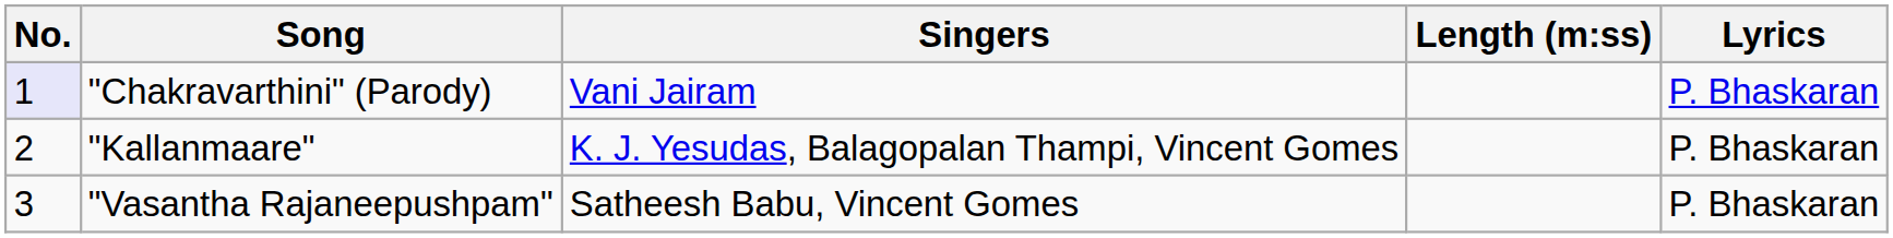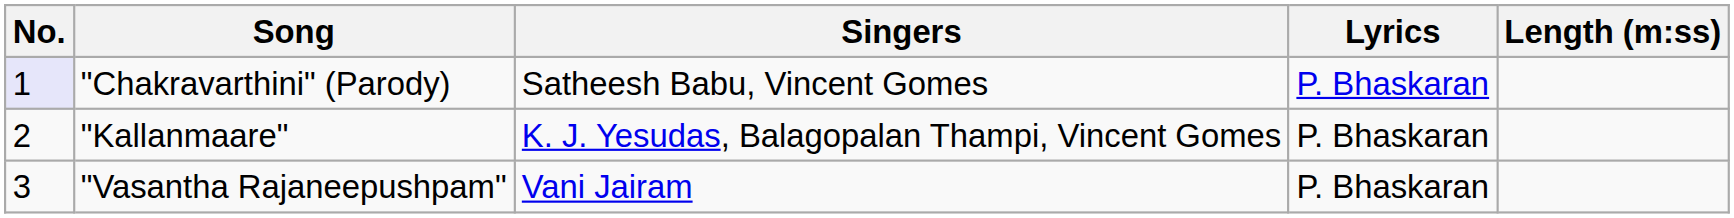columns swapped: Lyrics <-> Length (m:ss)
"Chakravarthini" (Parody) | Singers: Vani Jairam -> Satheesh Babu, Vincent Gomes
"Vasantha Rajaneepushpam" | Singers: Satheesh Babu, Vincent Gomes -> Vani Jairam
